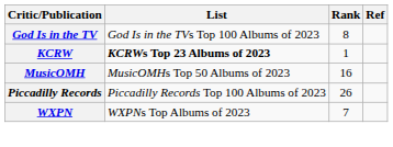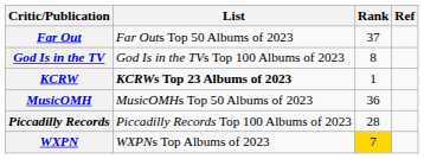+ row: Far Out | Far Outs Top 50 Albums of 2023 | 37
MusicOMH | Rank: 16 -> 36
Piccadilly Records | Rank: 26 -> 28
WXPN | Rank: no background -> gold background
